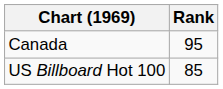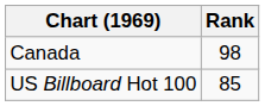Canada | Rank: 95 -> 98
